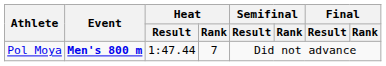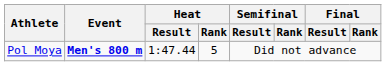Pol Moya | Heat / Rank: 7 -> 5
